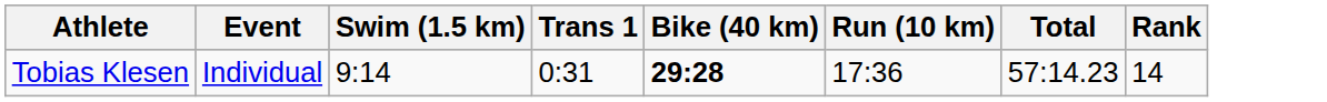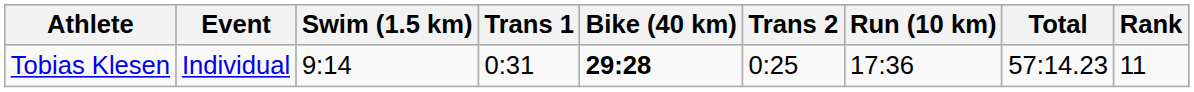+ column: Trans 2 | 0:25
Tobias Klesen | Rank: 14 -> 11
